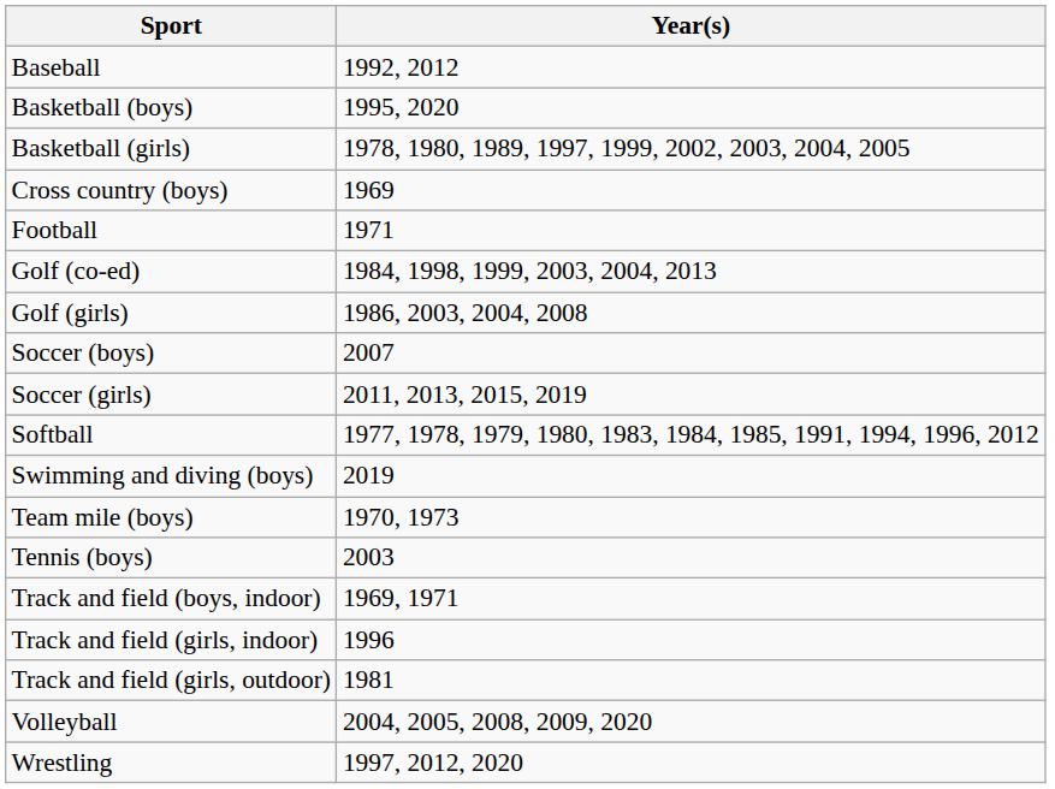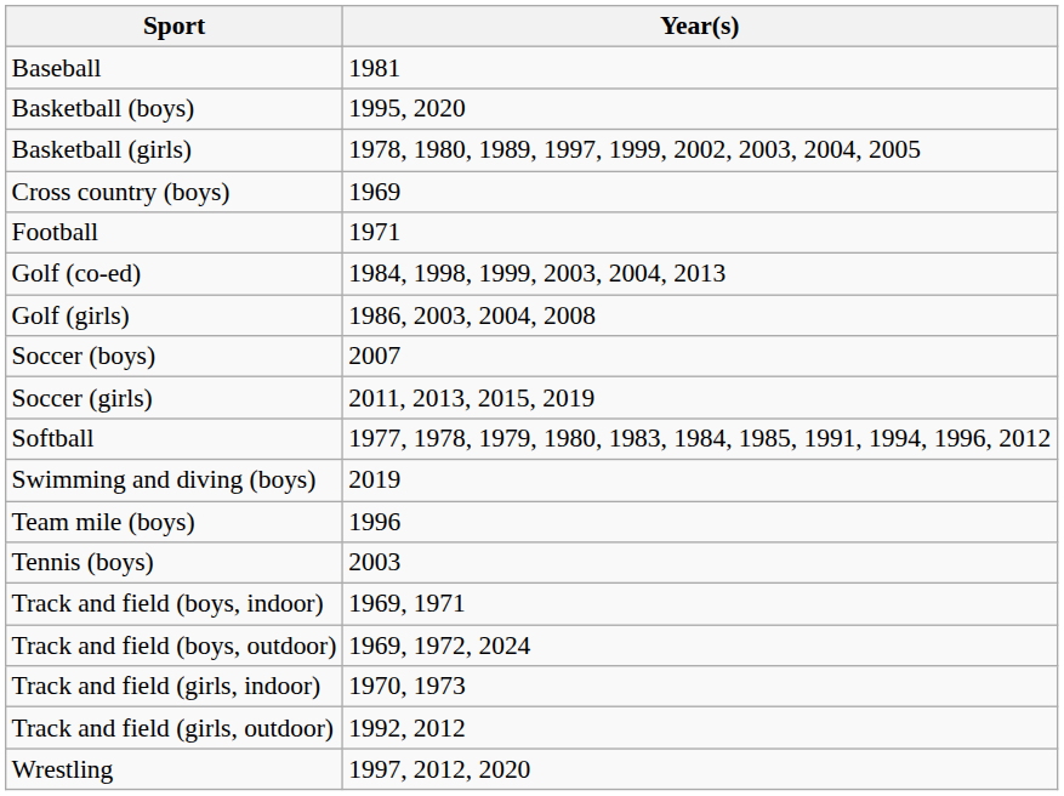Baseball | Year(s): 1992, 2012 -> 1981
Team mile (boys) | Year(s): 1970, 1973 -> 1996
+ row: Track and field (boys, outdoor) | 1969, 1972, 2024
Track and field (girls, indoor) | Year(s): 1996 -> 1970, 1973
Track and field (girls, outdoor) | Year(s): 1981 -> 1992, 2012
- row: Volleyball | 2004, 2005, 2008, 2009, 2020
